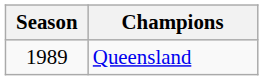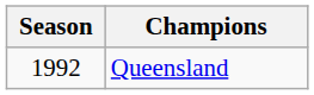Queensland | Season: 1989 -> 1992
